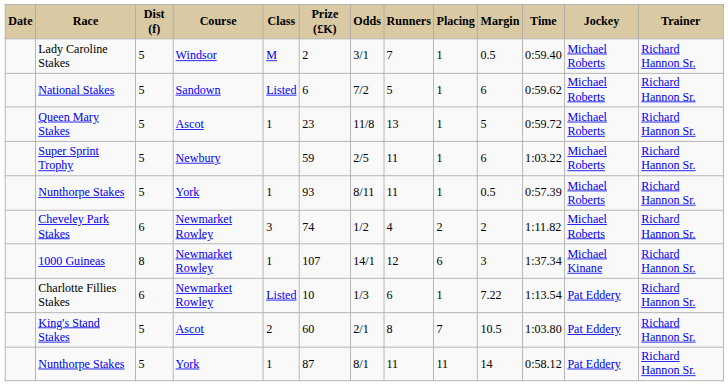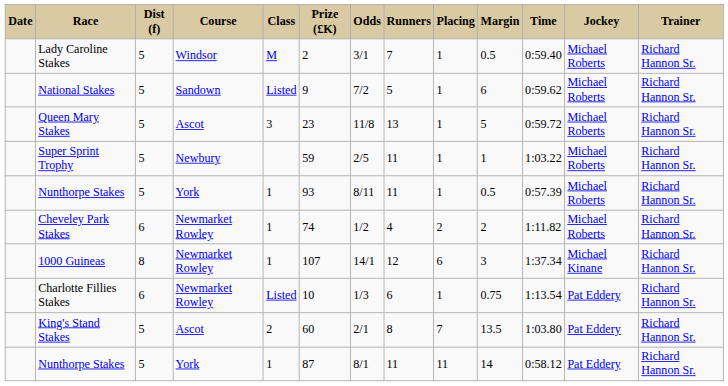National Stakes | Prize (£K): 6 -> 9
Queen Mary Stakes | Class: 1 -> 3
Super Sprint Trophy | Margin: 6 -> 1
Cheveley Park Stakes | Class: 3 -> 1
Charlotte Fillies Stakes | Margin: 7.22 -> 0.75
King's Stand Stakes | Margin: 10.5 -> 13.5
